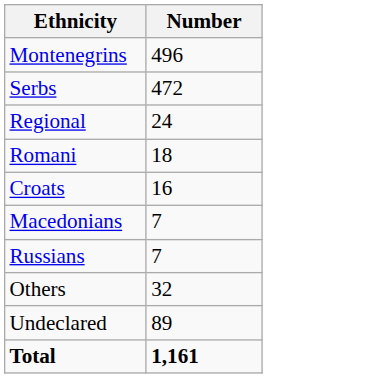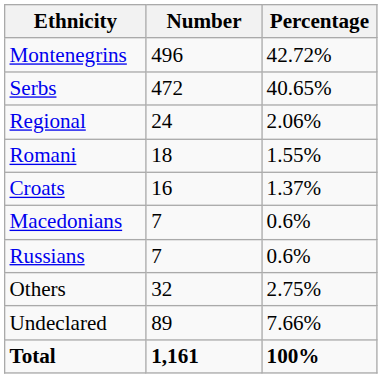+ column: Percentage | 42.72% | 40.65% | 2.06% | 1.55% | 1.37% | 0.6% | 0.6% | 2.75% | 7.66% | 100%
